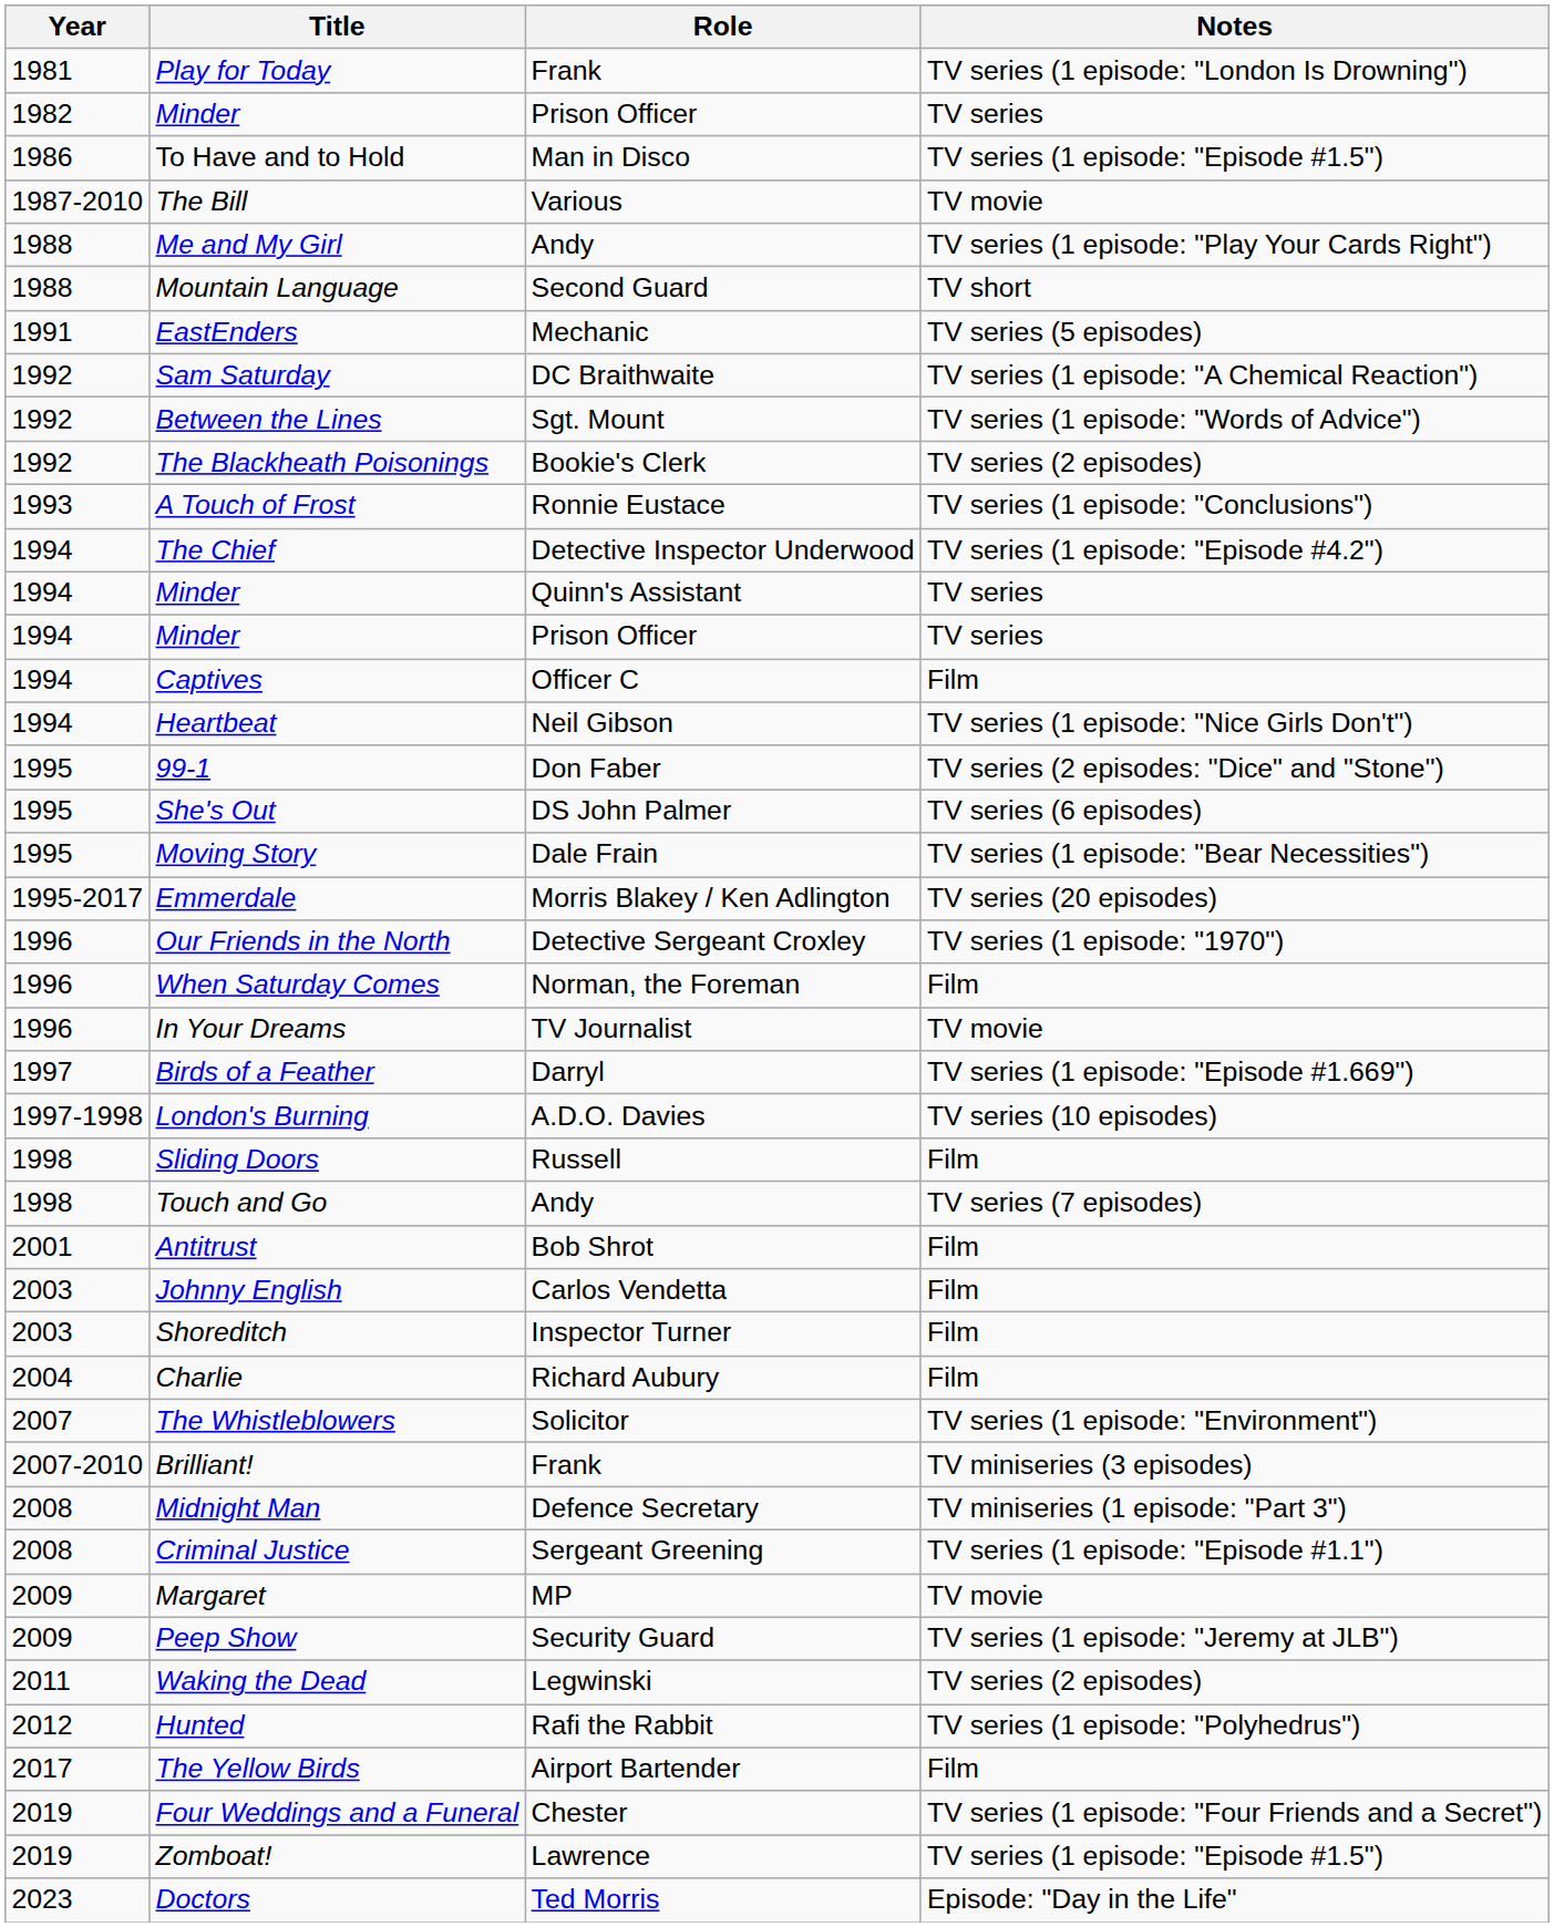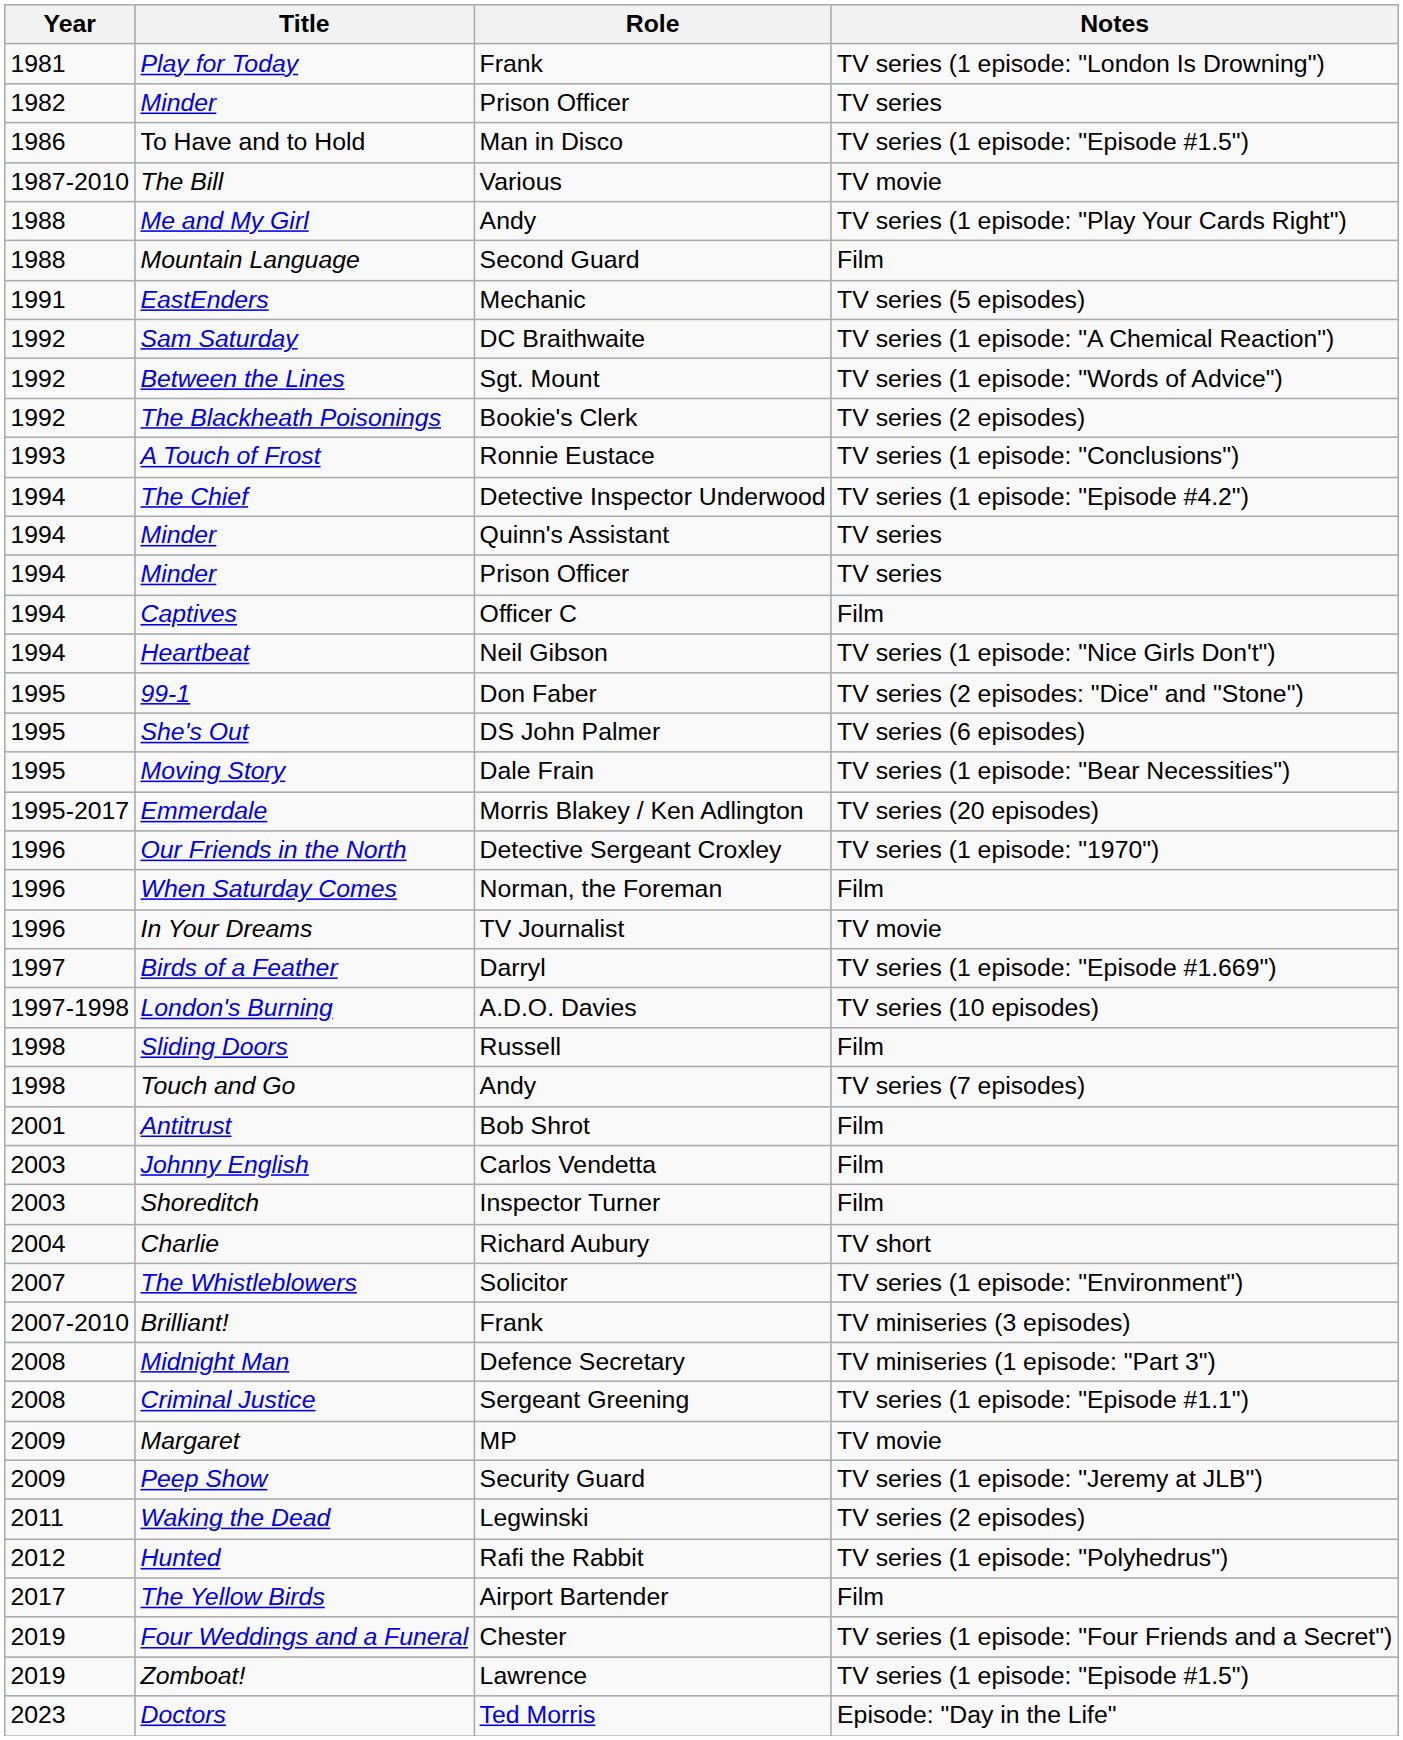Mountain Language | Notes: TV short -> Film
Charlie | Notes: Film -> TV short
